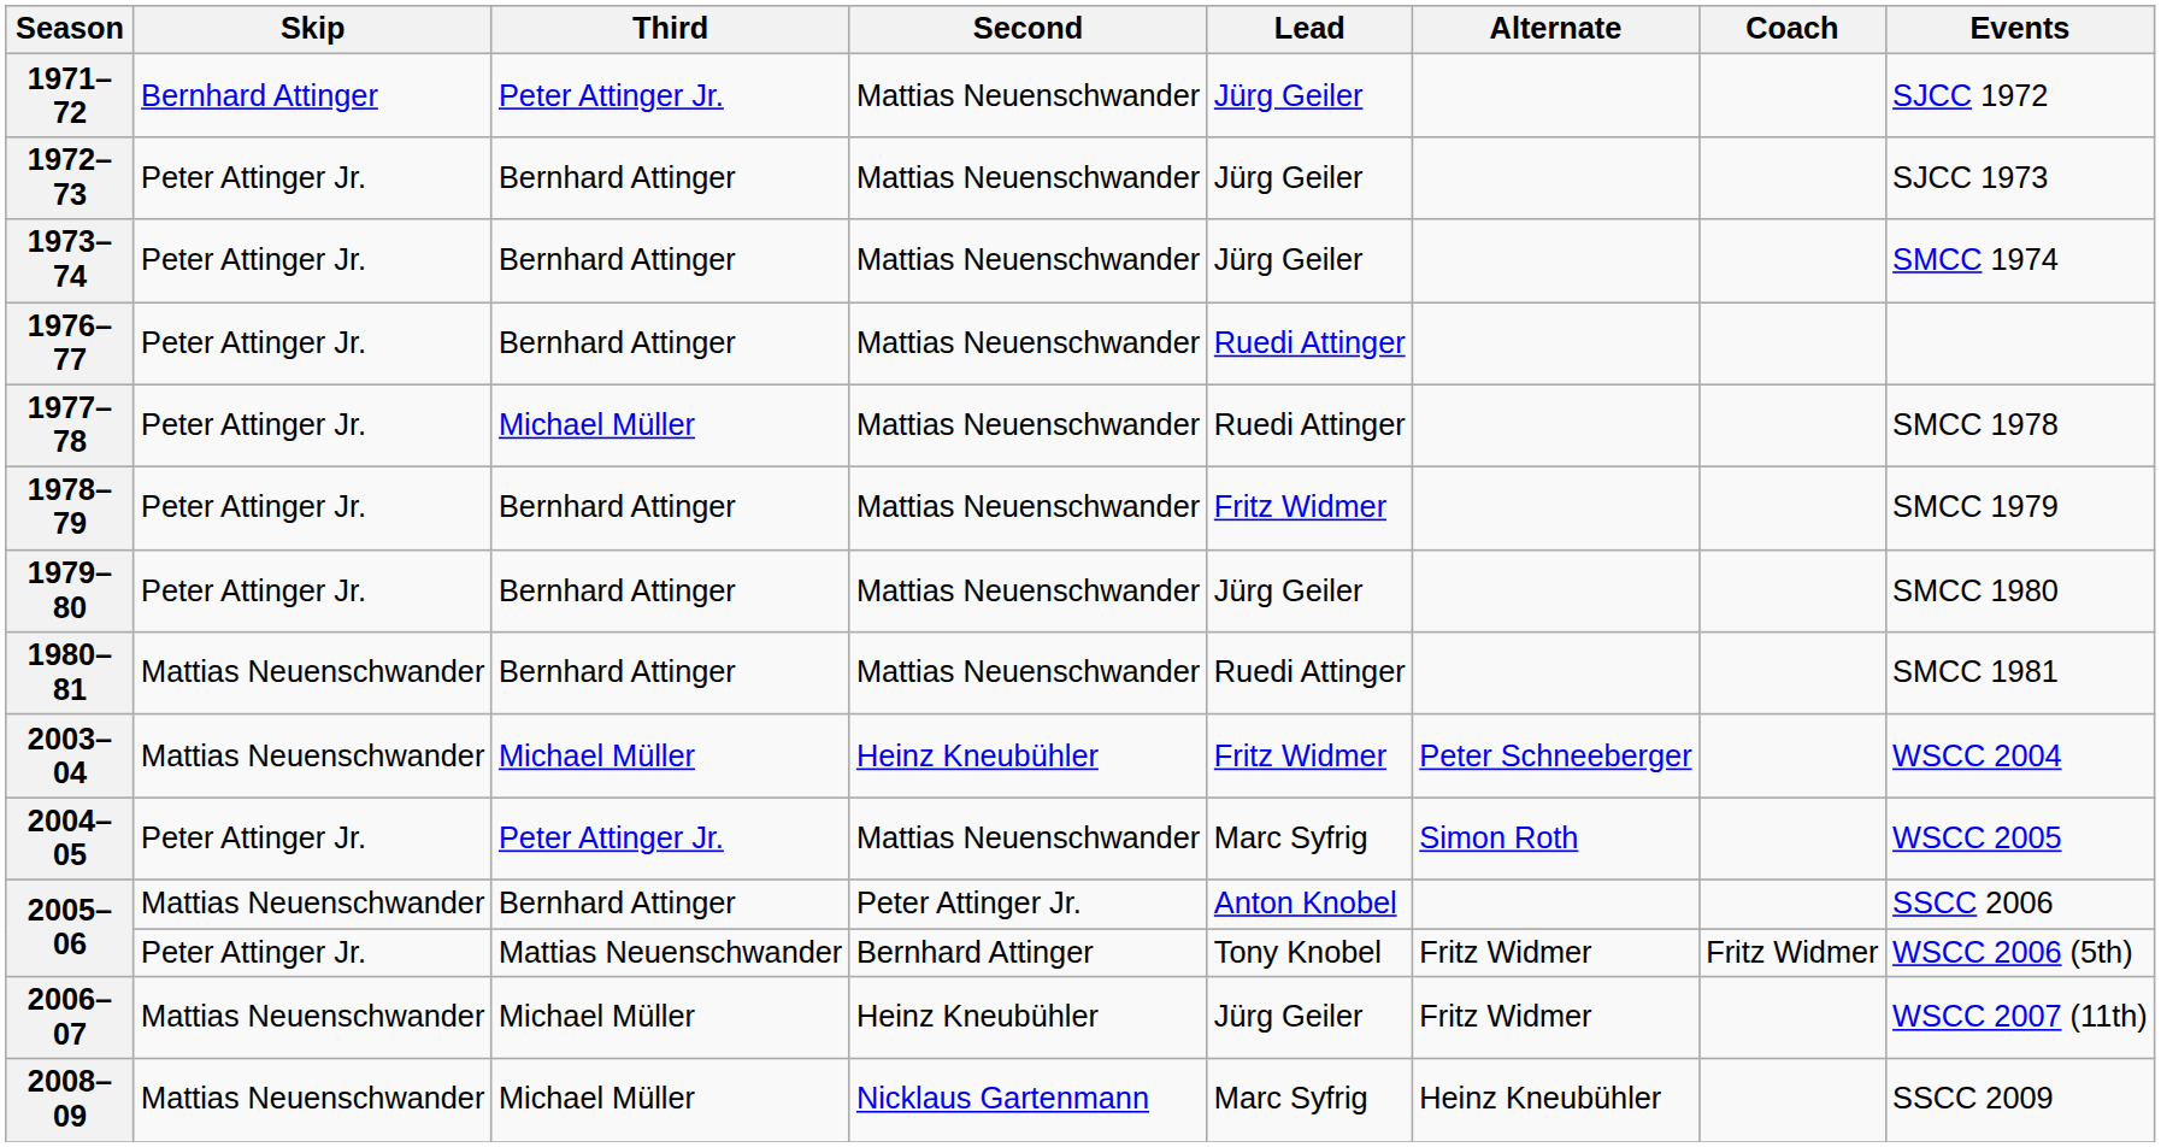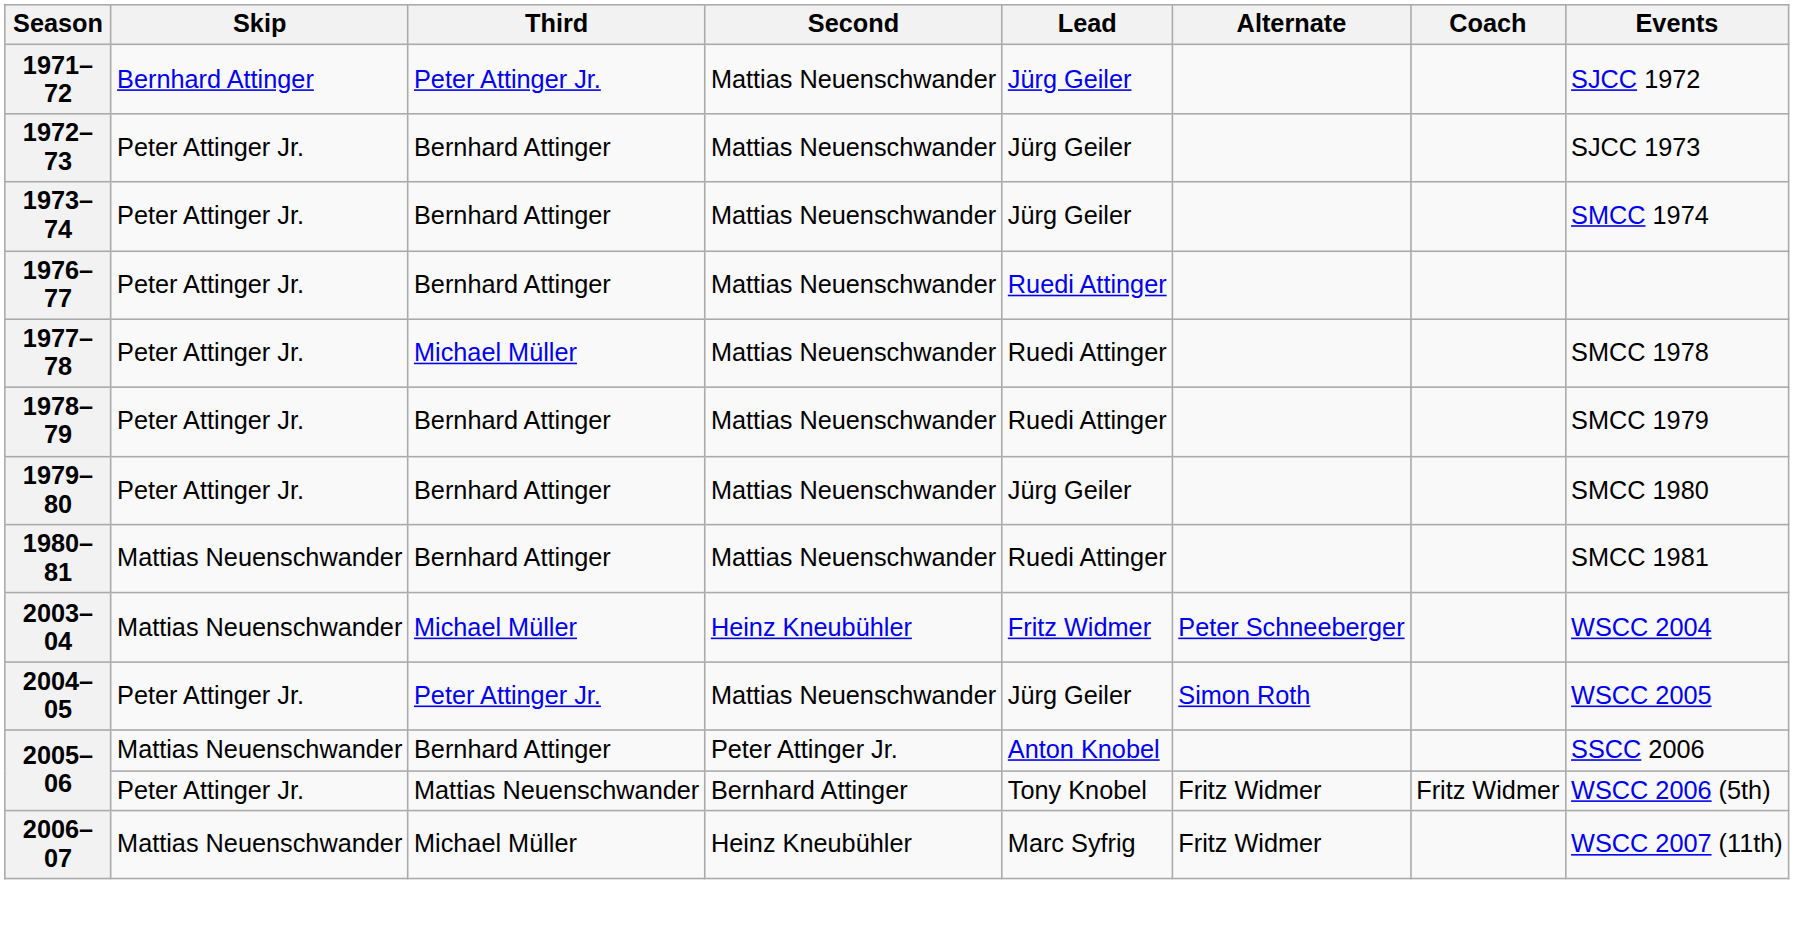1978–79 | Lead: Fritz Widmer -> Ruedi Attinger
2004–05 | Lead: Marc Syfrig -> Jürg Geiler
2006–07 | Lead: Jürg Geiler -> Marc Syfrig
- row: 2008–09 | Mattias Neuenschwander | Michael Müller | Nicklaus Gartenmann | Marc Syfrig | Heinz Kneubühler | SSCC 2009
